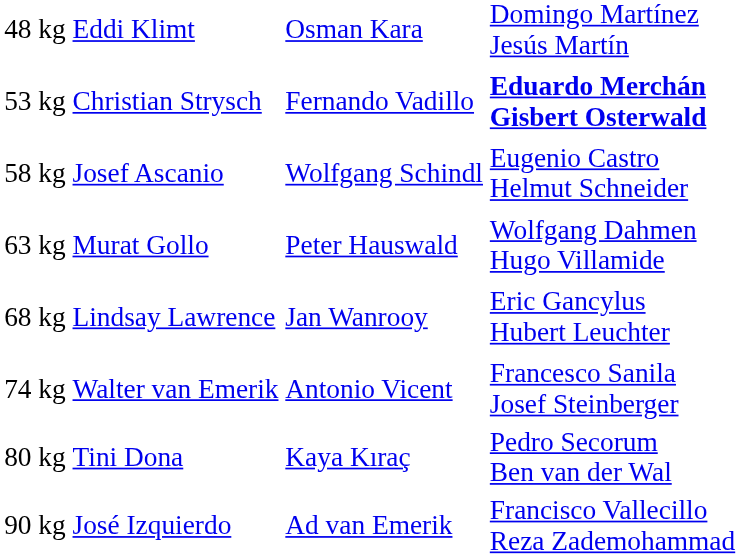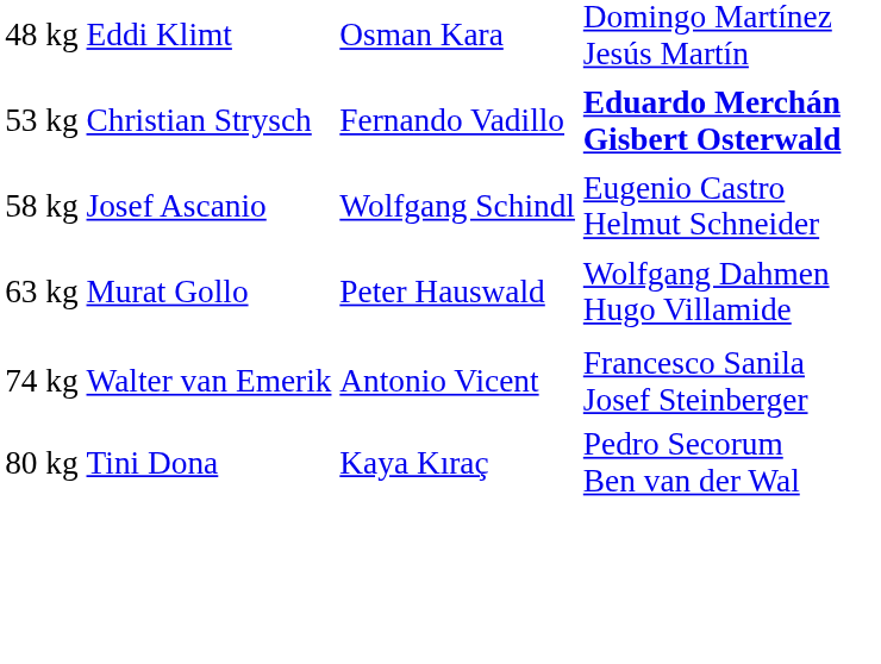- row: 68 kg | Lindsay Lawrence | Jan Wanrooy | Eric Gancylus Hubert Leuchter
- row: 90 kg | José Izquierdo | Ad van Emerik | Francisco Vallecillo Reza Zademohammad
